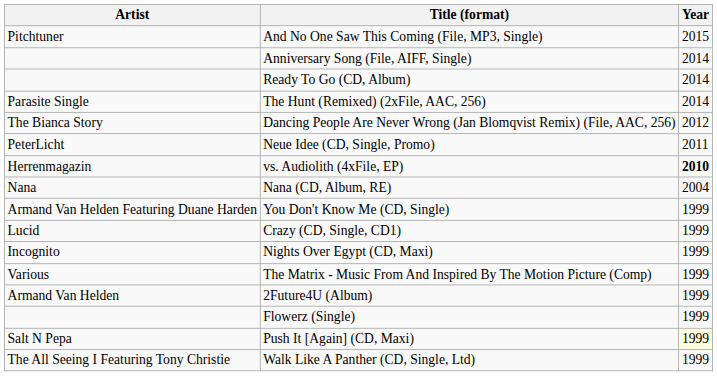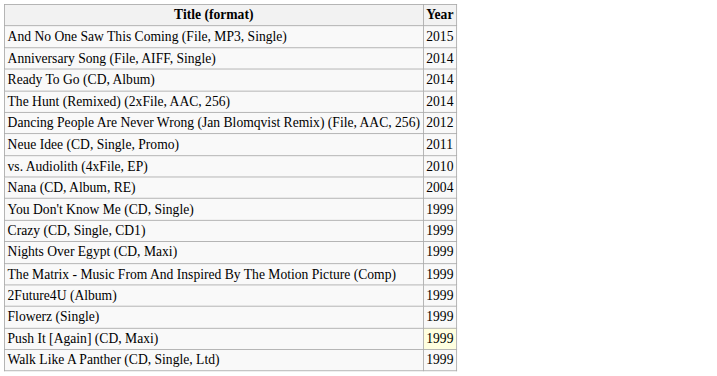- column: Artist | Pitchtuner | Parasite Single | The Bianca Story | PeterLicht | Herrenmagazin | Nana | Armand Van Helden Featuring Duane Harden | Lucid | Incognito | Various | Armand Van Helden | Salt N Pepa | The All Seeing I Featuring Tony Christie
vs. Audiolith (4xFile, EP) | Year: bold -> normal
